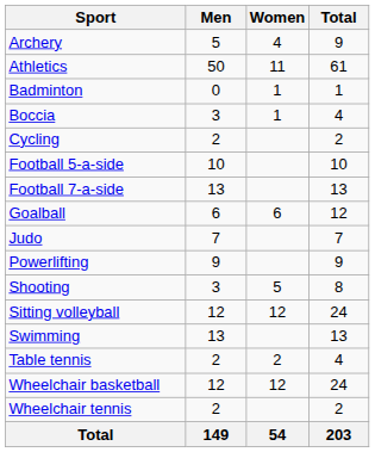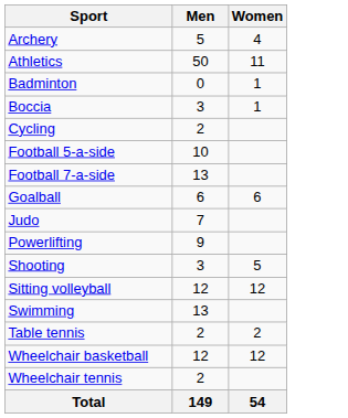- column: Total | 9 | 61 | 1 | 4 | 2 | 10 | 13 | 12 | 7 | 9 | 8 | 24 | 13 | 4 | 24 | 2 | 203
